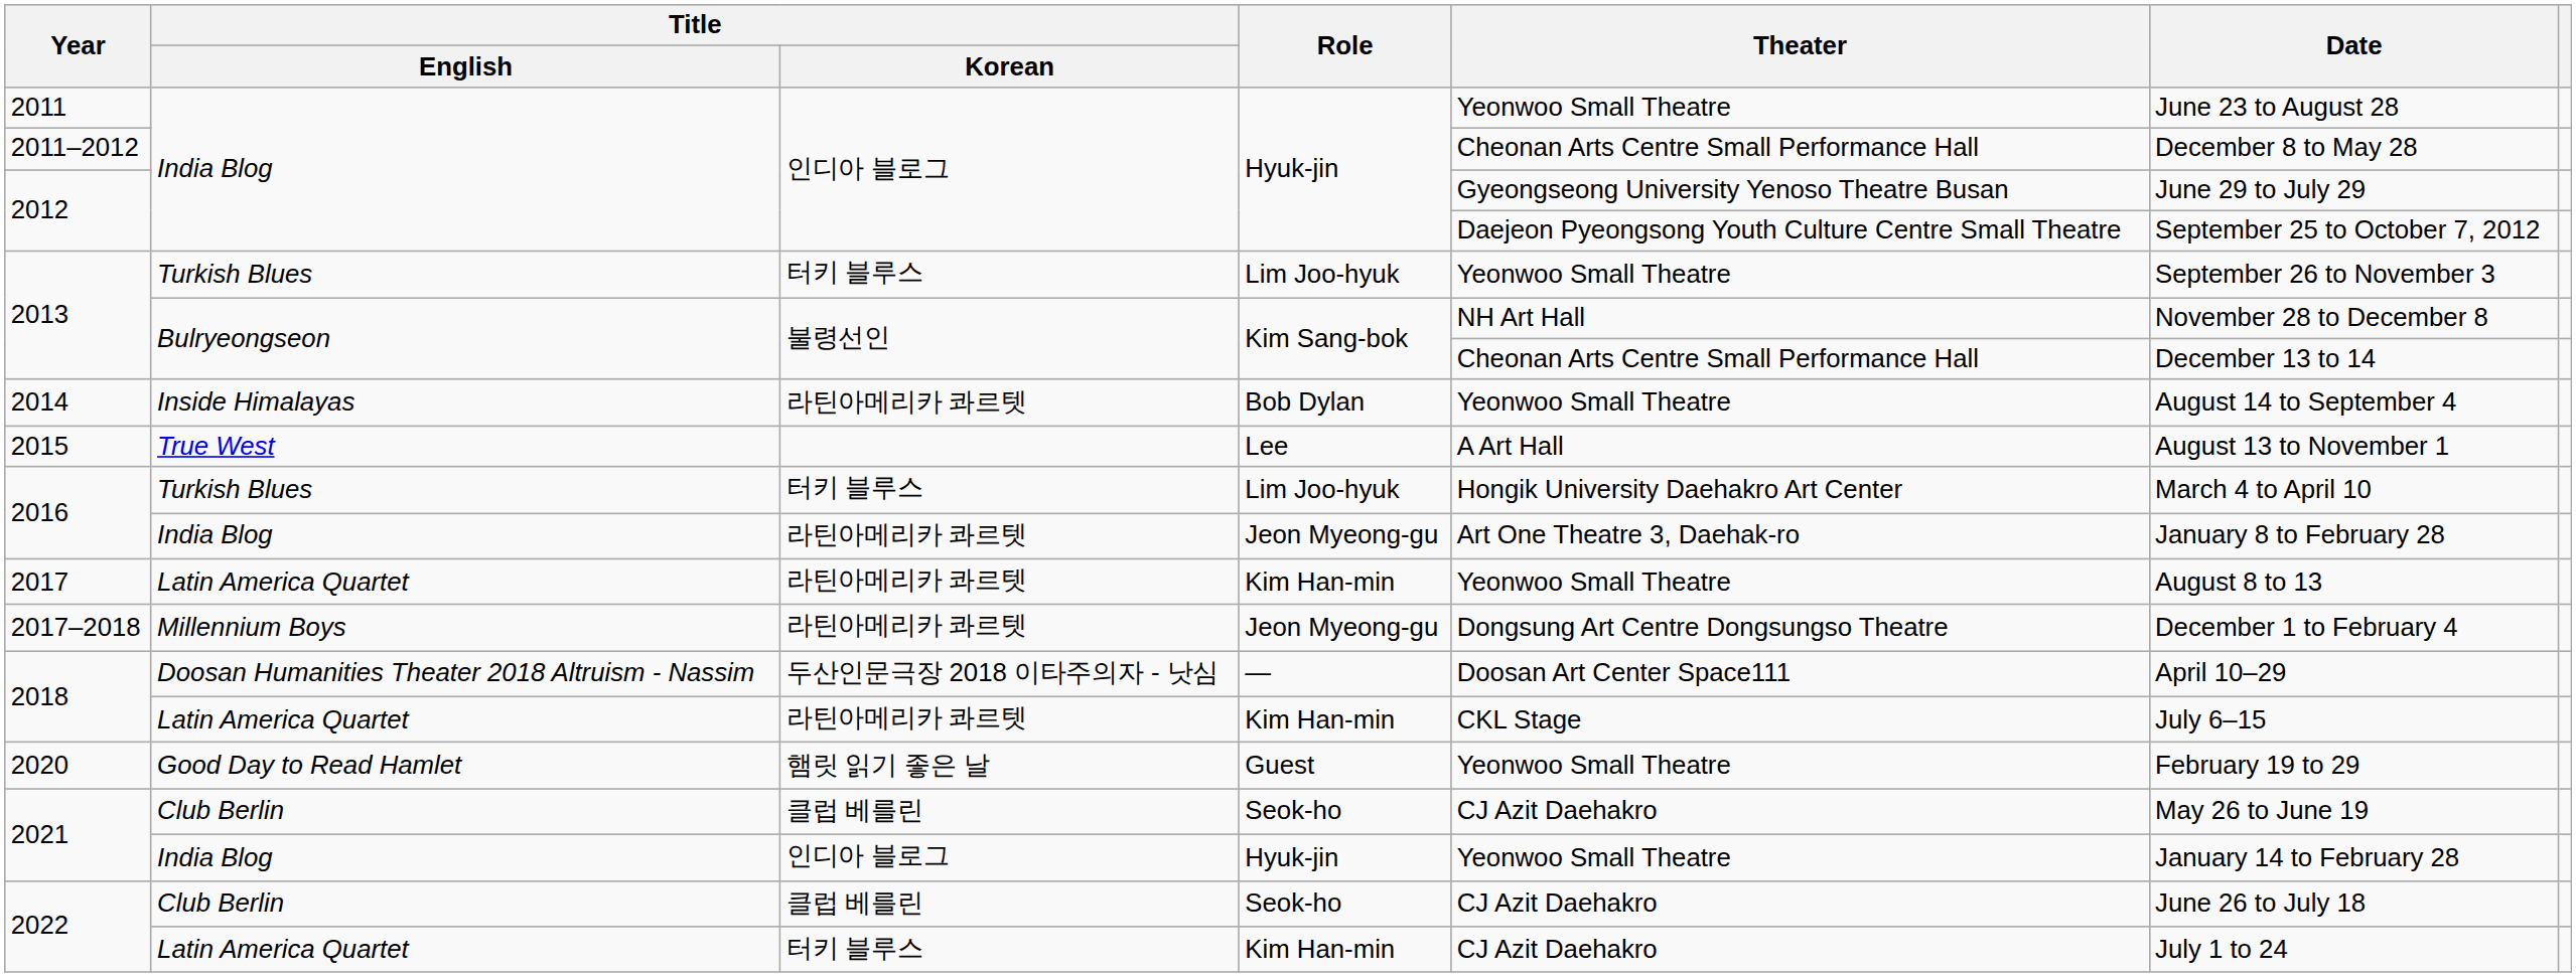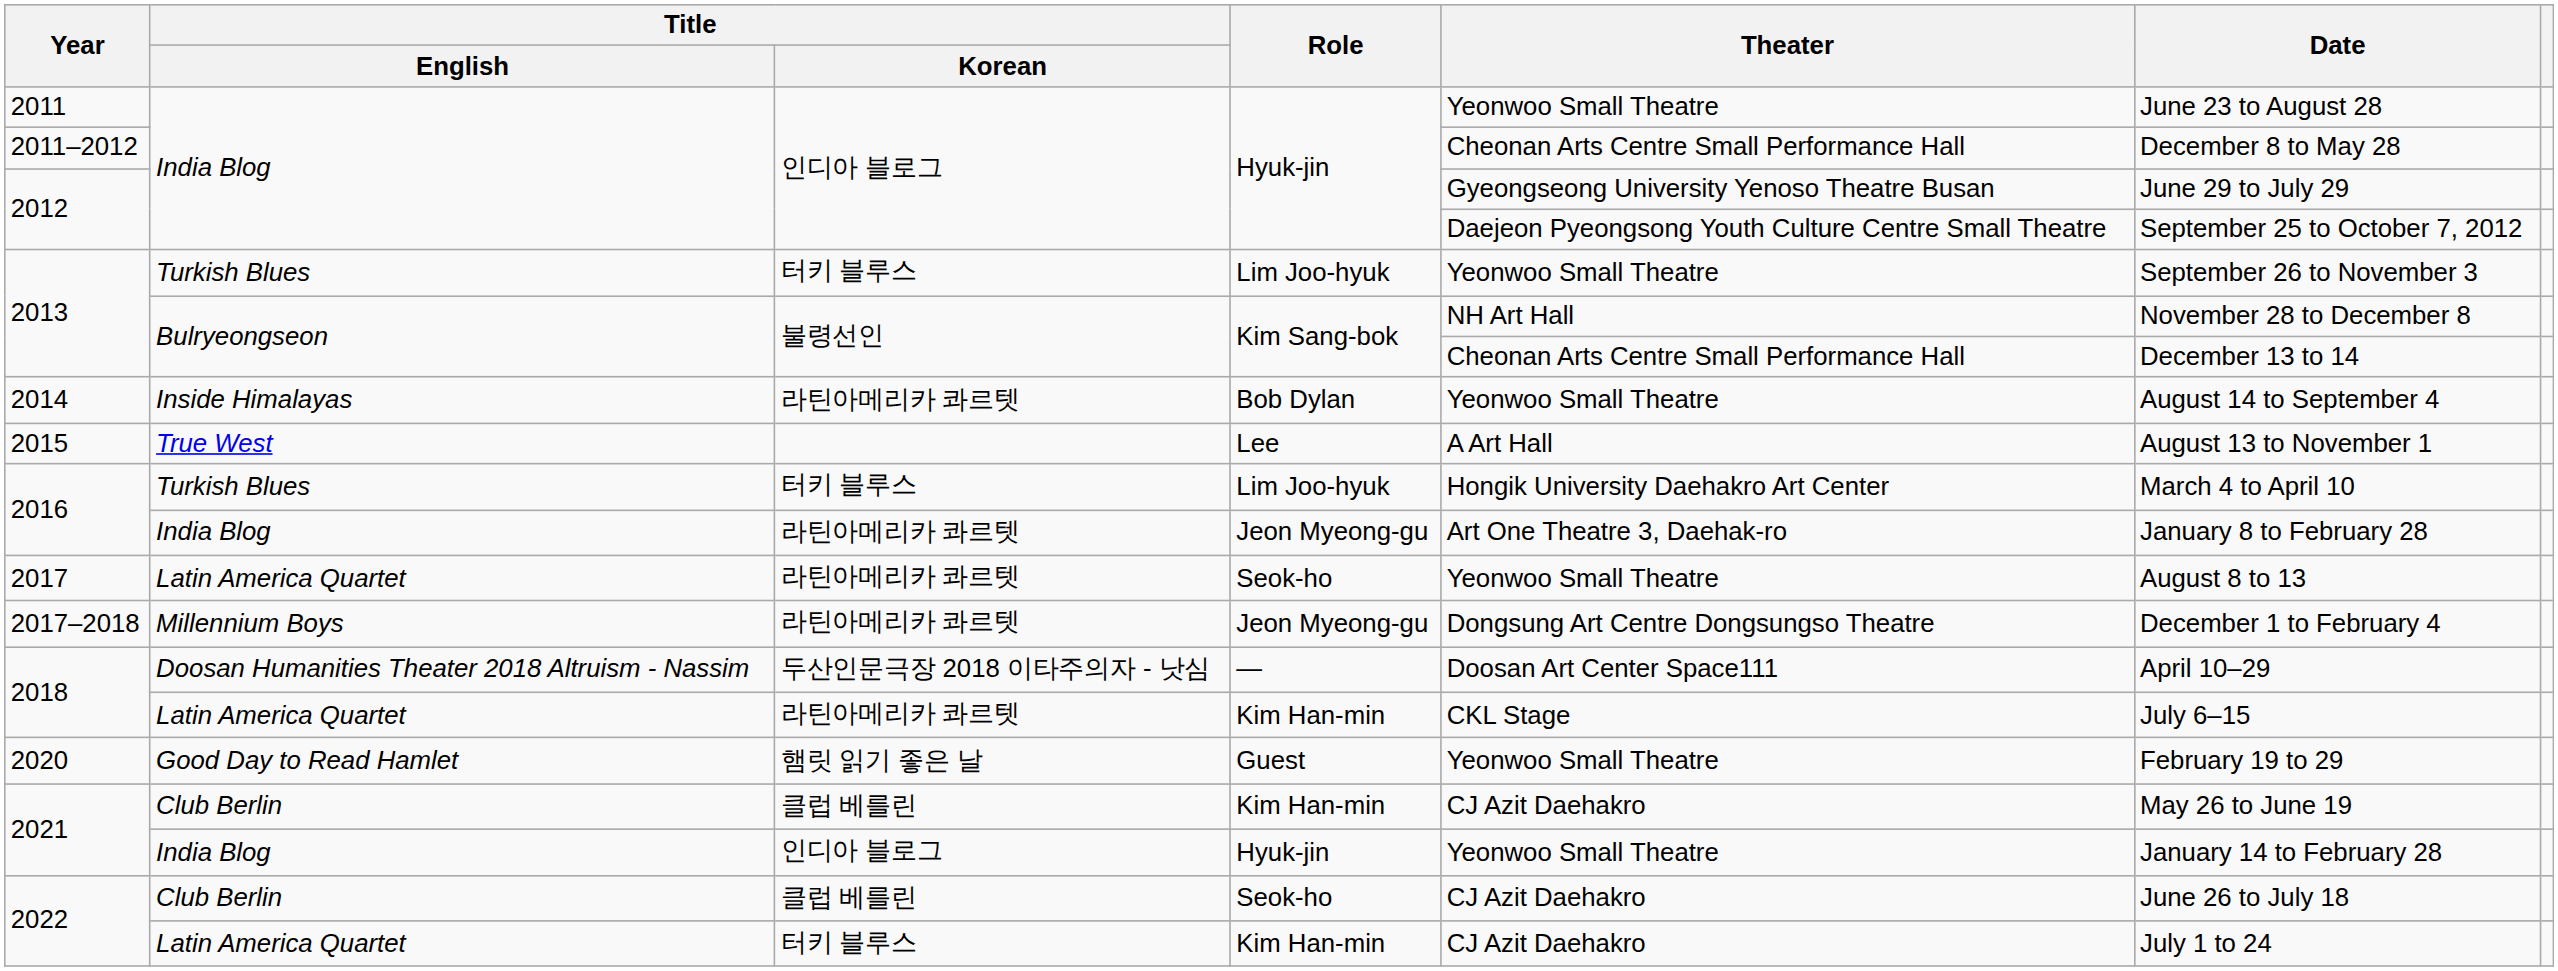2017 | Role: Kim Han-min -> Seok-ho
2021 / Club Berlin | Role: Seok-ho -> Kim Han-min
